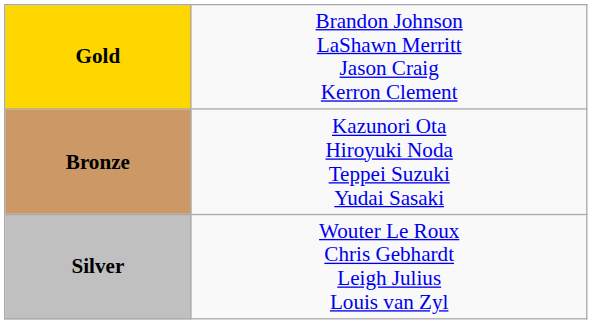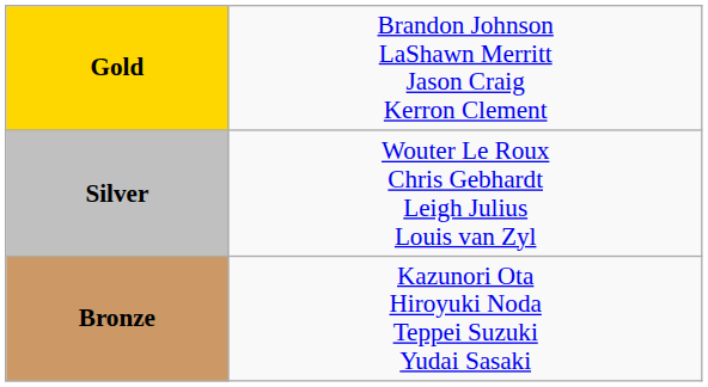rows swapped: Silver <-> Bronze
